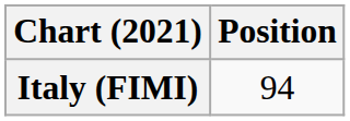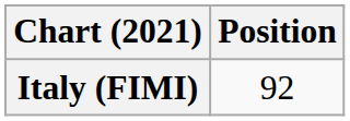Italy (FIMI) | Position: 94 -> 92
